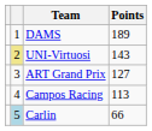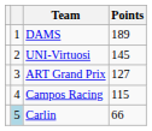UNI-Virtuosi | column 2: khaki background -> no background
UNI-Virtuosi | Points: 143 -> 145
Campos Racing | Points: 113 -> 115
